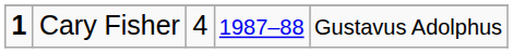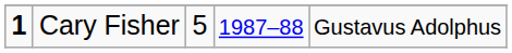Cary Fisher | column 3: 4 -> 5
